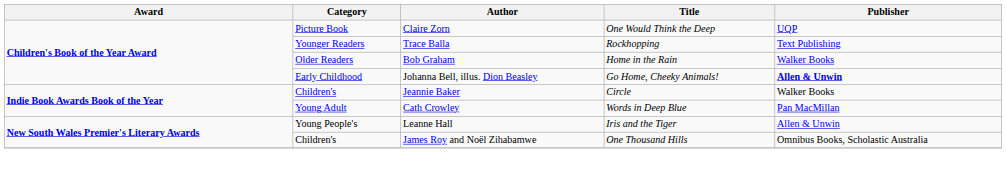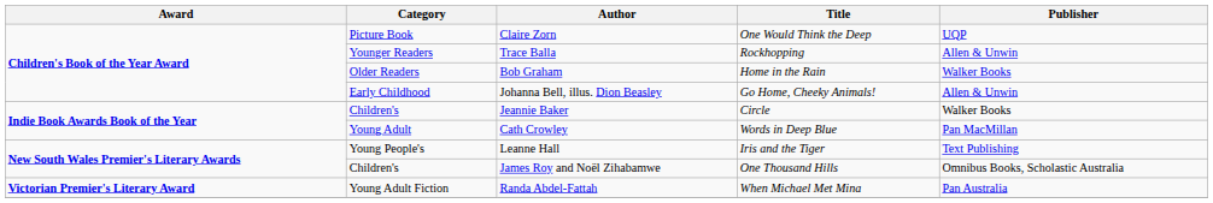Trace Balla | Publisher: Text Publishing -> Allen & Unwin
Johanna Bell, illus. Dion Beasley | Publisher: bold -> normal
Leanne Hall | Publisher: Allen & Unwin -> Text Publishing
+ row: Victorian Premier's Literary Award | Young Adult Fiction | Randa Abdel-Fattah | When Michael Met Mina | Pan Australia
